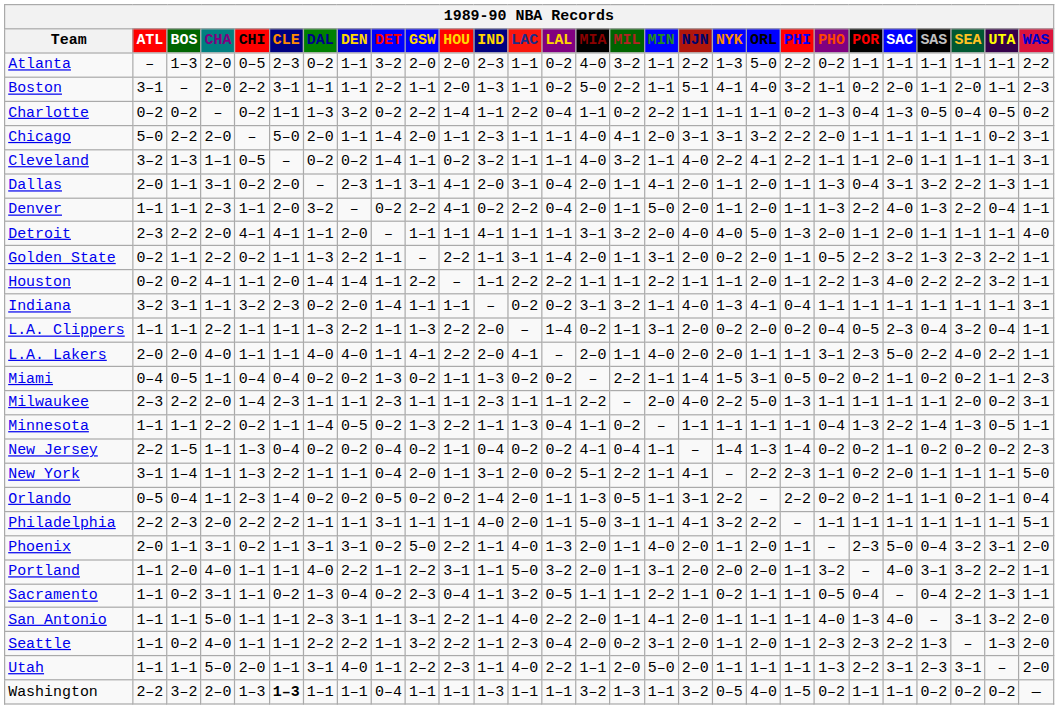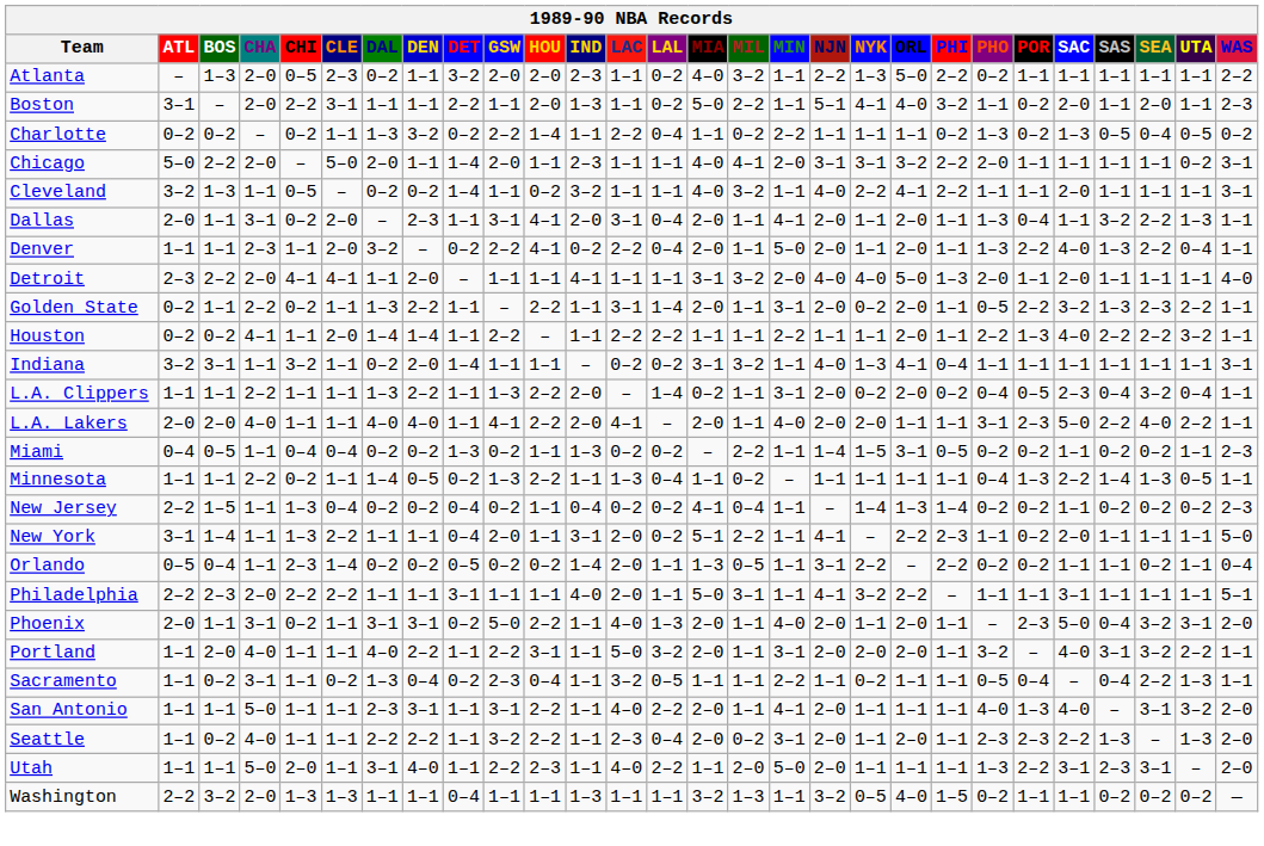Charlotte | POR: 0–4 -> 0–2
Dallas | SAC: 3–1 -> 1–1
Indiana | CLE: 2–3 -> 1–1
- row: Milwaukee | 2–3 | 2–2 | 2–0 | 1–4 | 2–3 | 1–1 | 1–1 | 2–3 | 1–1 | 1–1 | 2–3 | 1–1 | 1–1 | 2–2 | – | 2–0 | 4–0 | 2–2 | 5–0 | 1–3 | 1–1 | 1–1 | 1–1 | 1–1 | 2–0 | 0–2 | 3–1
Philadelphia | SAC: 1–1 -> 3–1
Washington | CLE: bold -> normal
